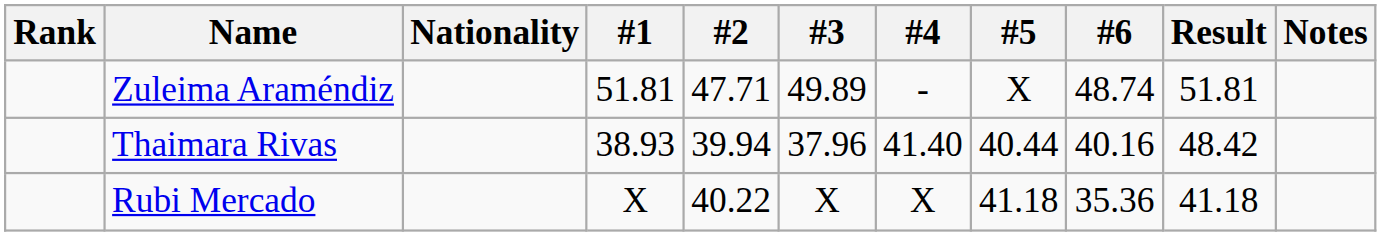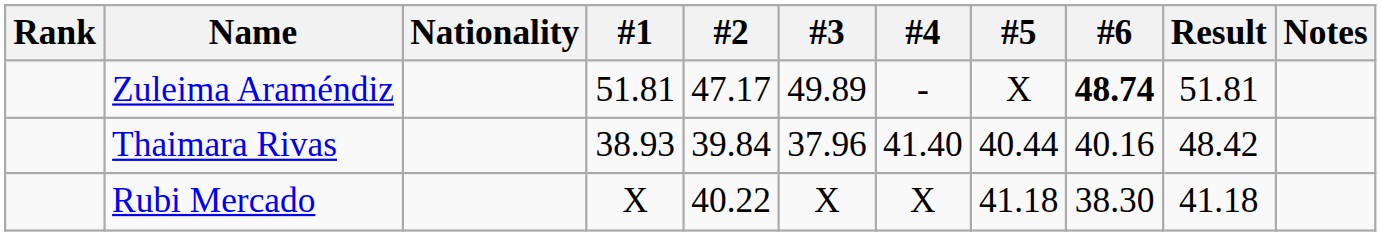Zuleima Araméndiz | #2: 47.71 -> 47.17
Zuleima Araméndiz | #6: normal -> bold
Thaimara Rivas | #2: 39.94 -> 39.84
Rubi Mercado | #6: 35.36 -> 38.30
